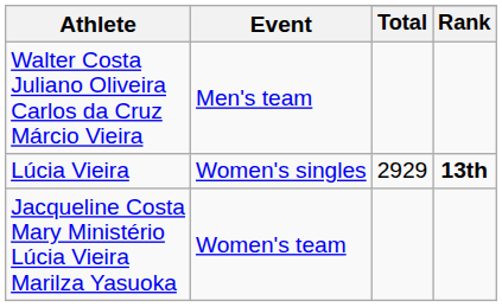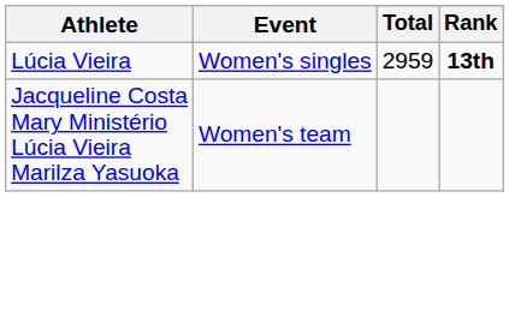- row: Walter Costa Juliano Oliveira Carlos da Cruz Márcio Vieira | Men's team
Lúcia Vieira | Total: 2929 -> 2959
